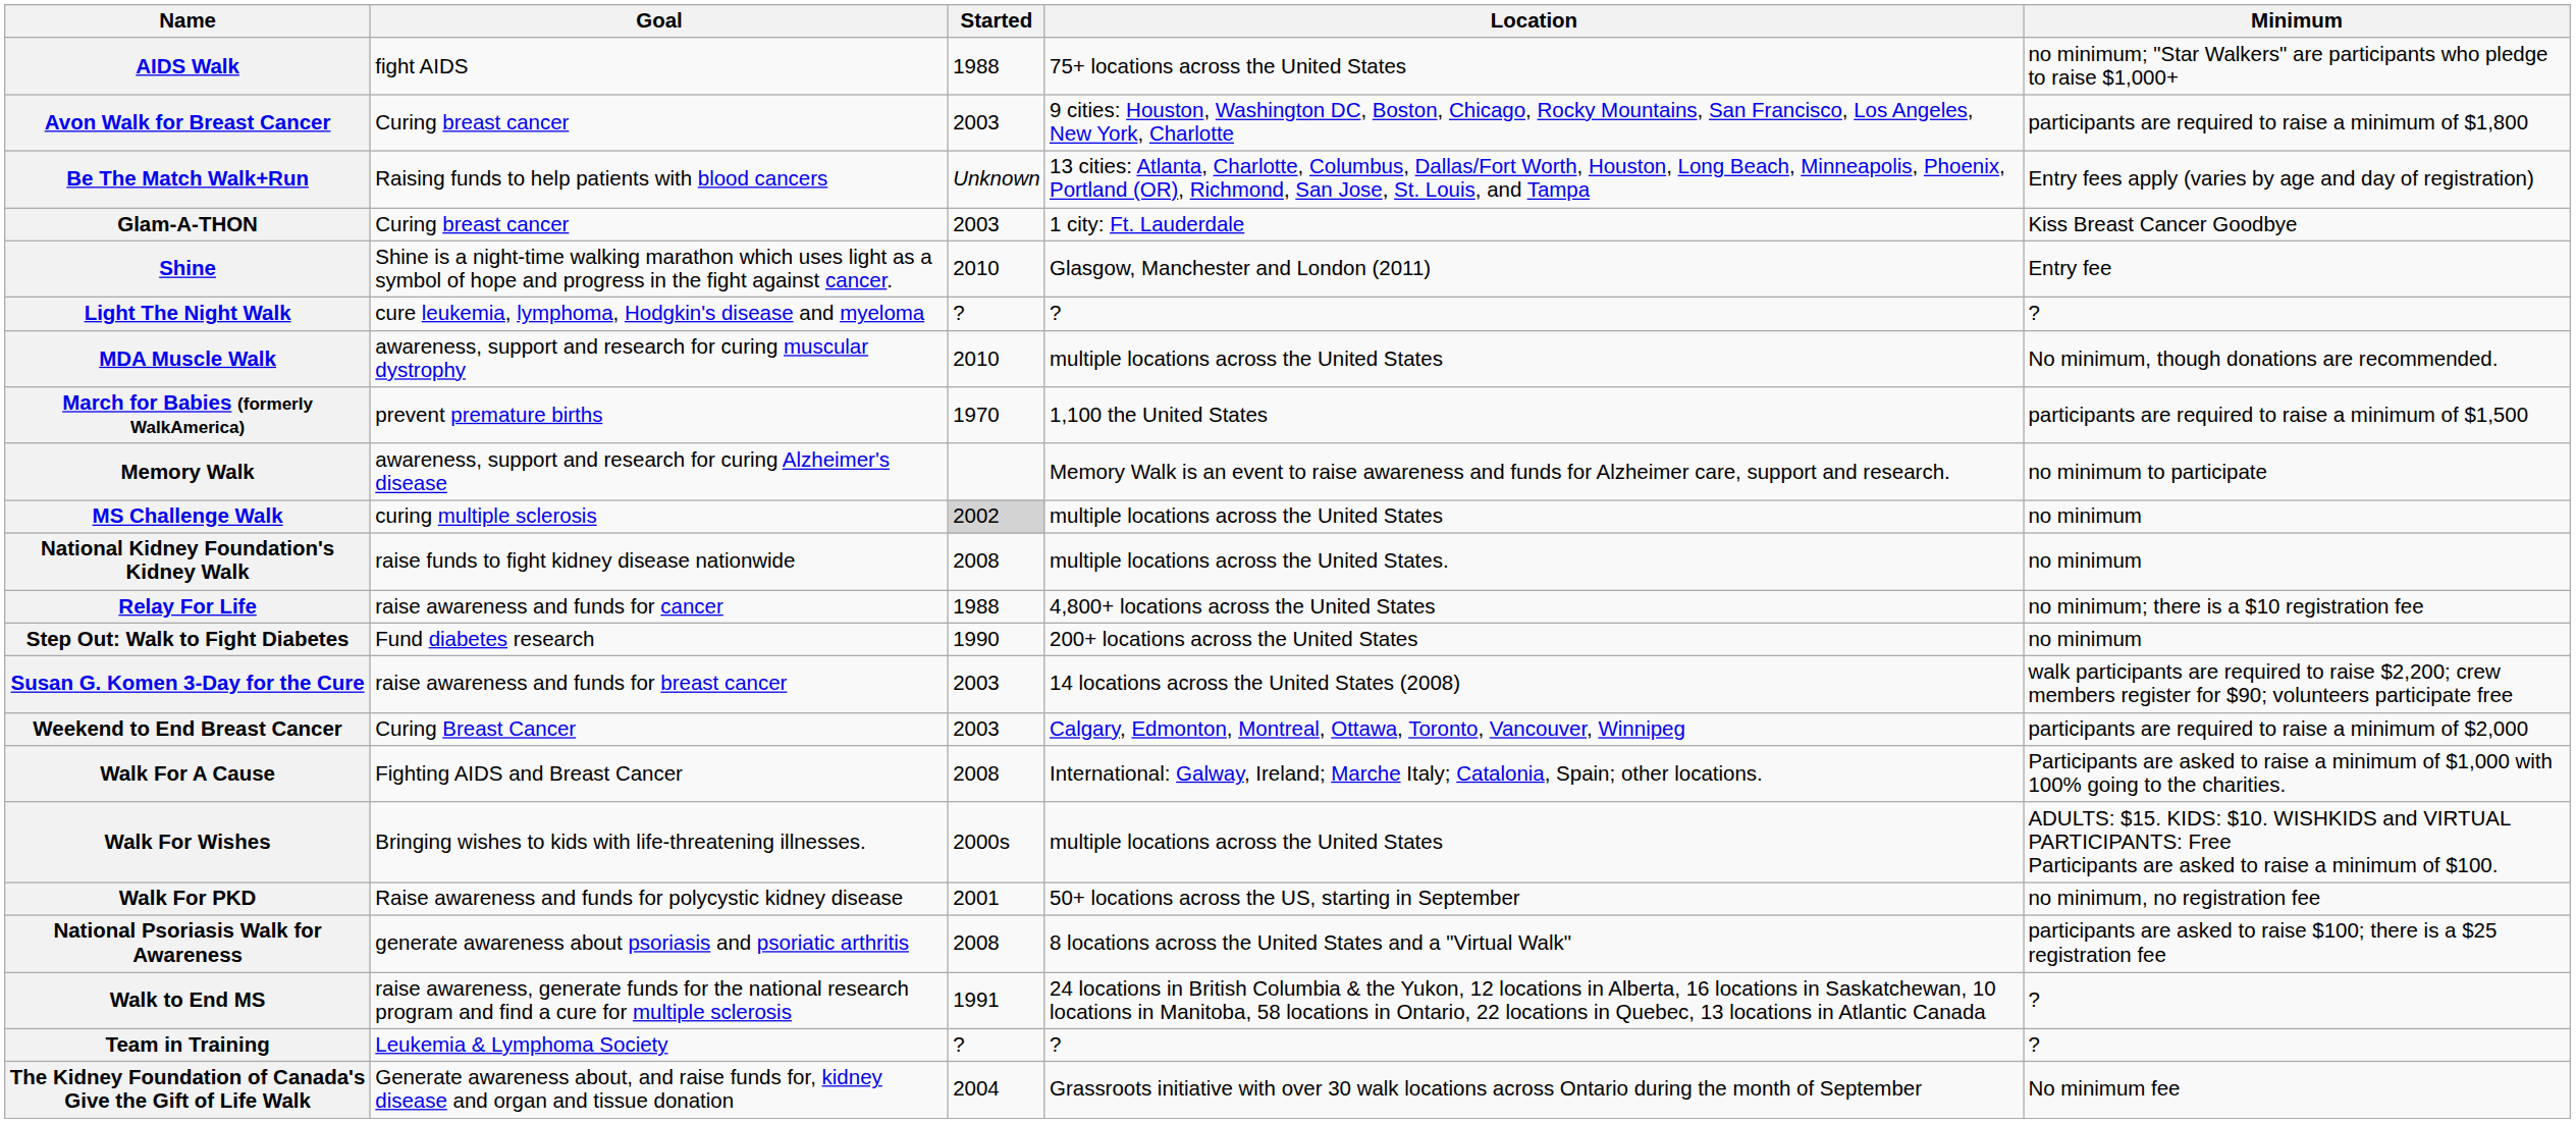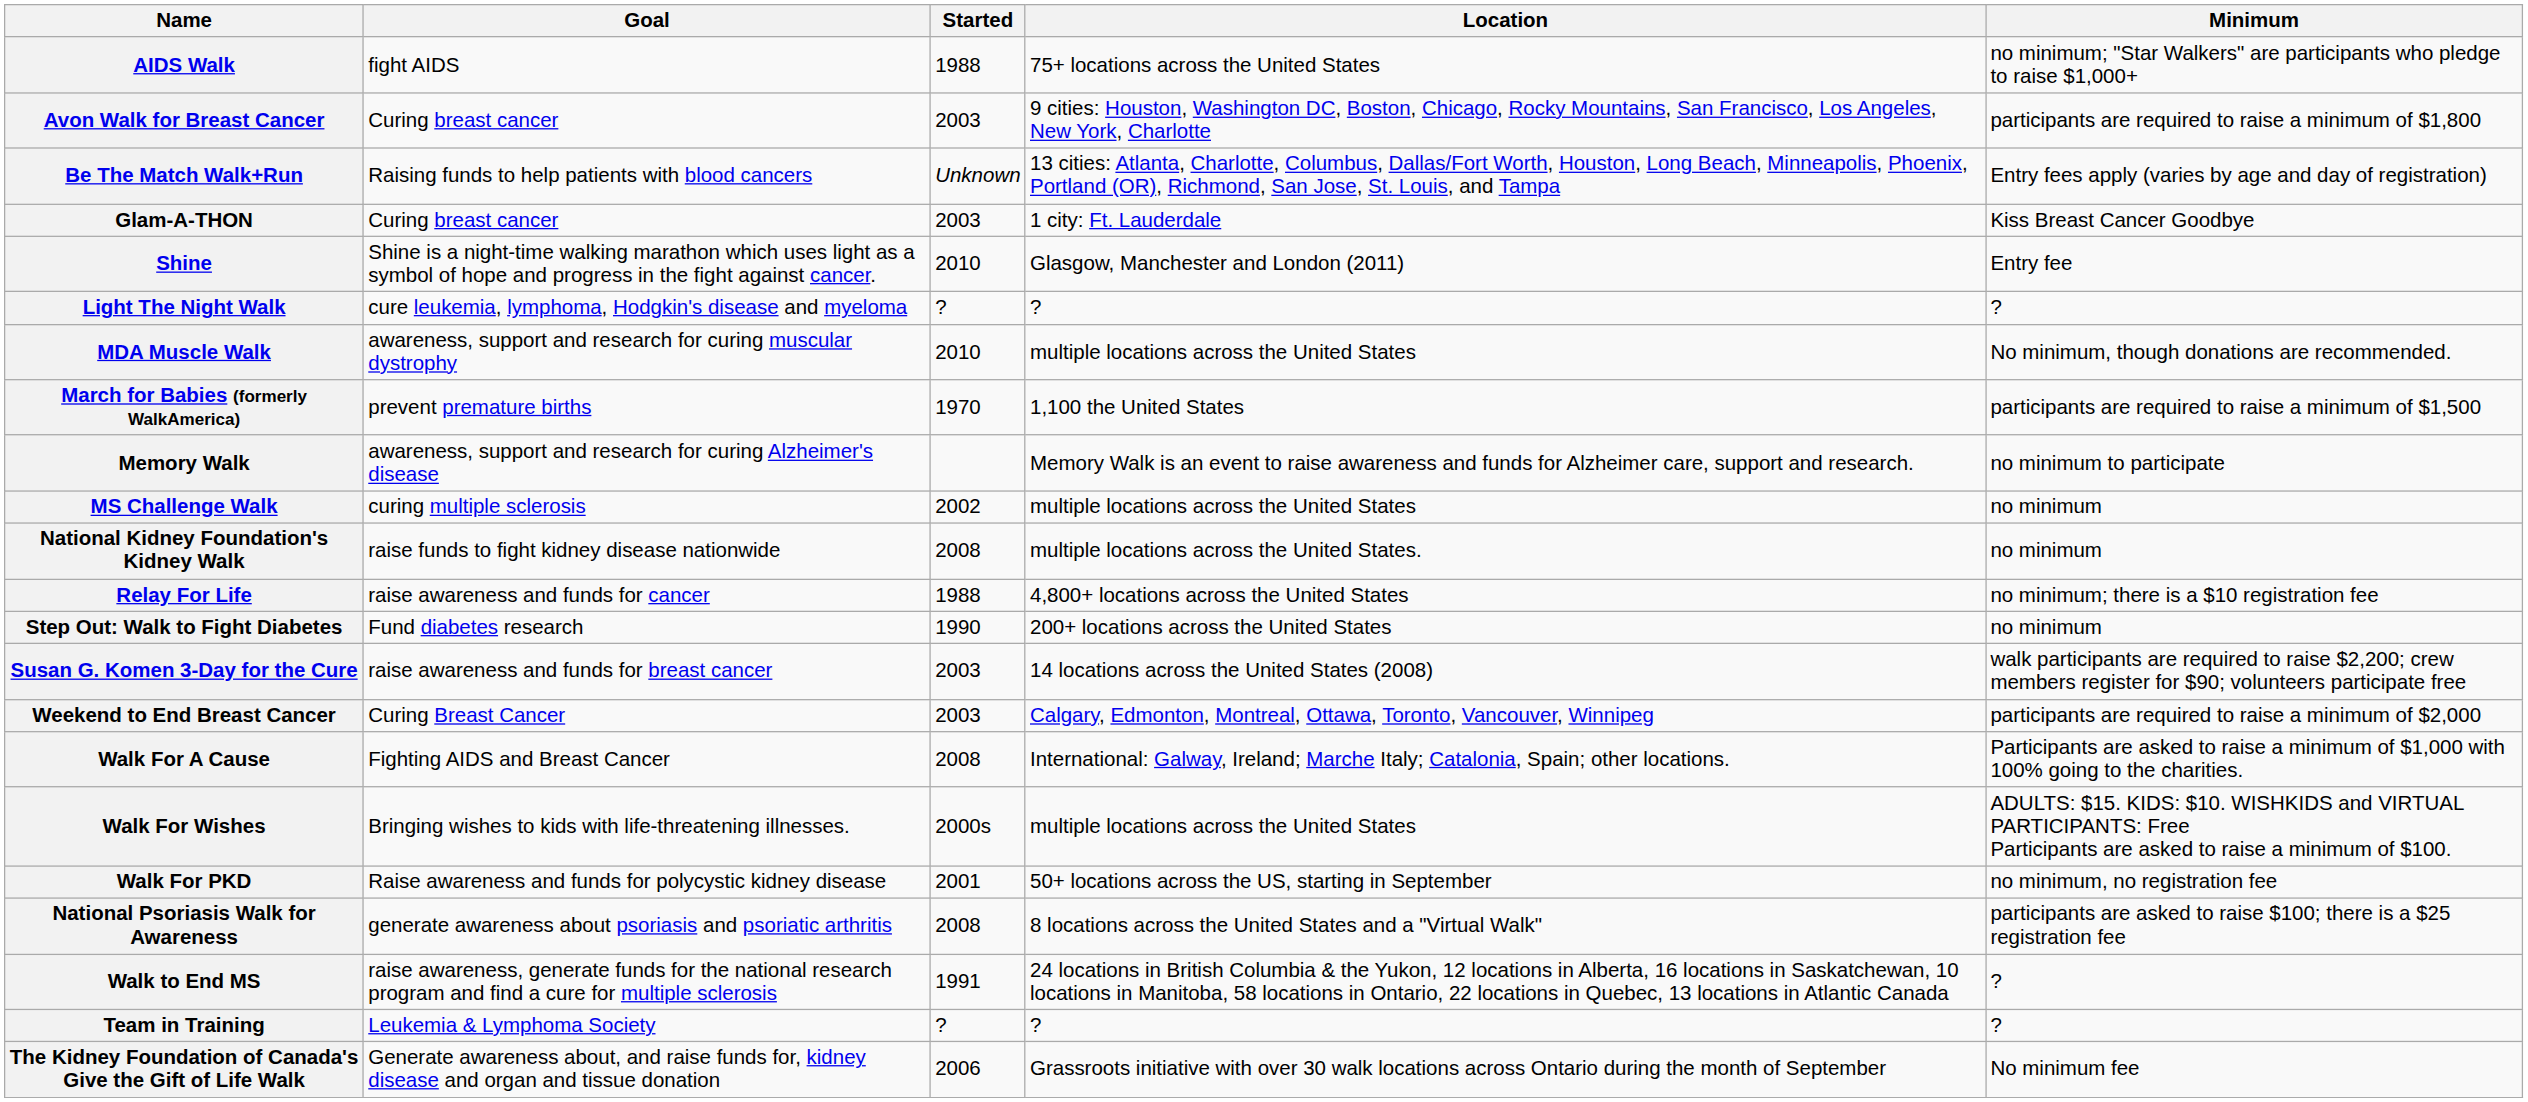MS Challenge Walk | Started: lightgrey background -> no background
The Kidney Foundation of Canada's Give the Gift of Life Walk | Started: 2004 -> 2006
